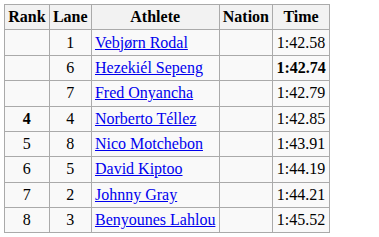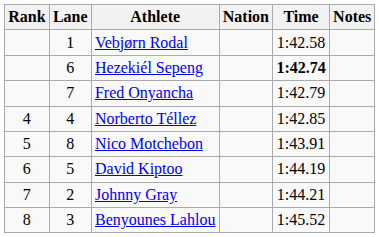+ column: Notes
Norberto Téllez | Rank: bold -> normal
